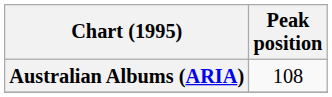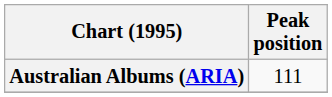Australian Albums (ARIA) | Peak position: 108 -> 111
